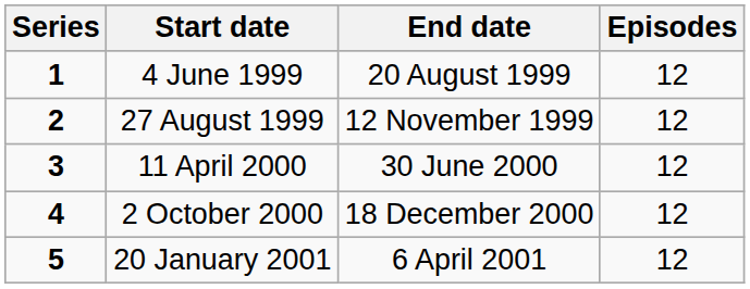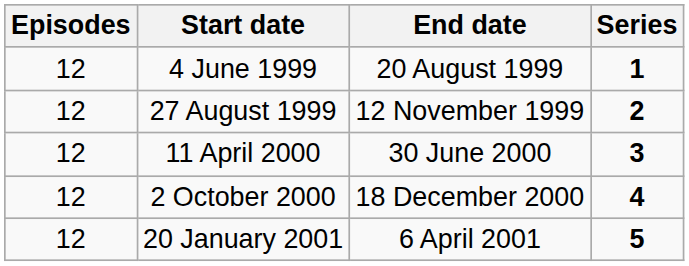columns swapped: Series <-> Episodes
